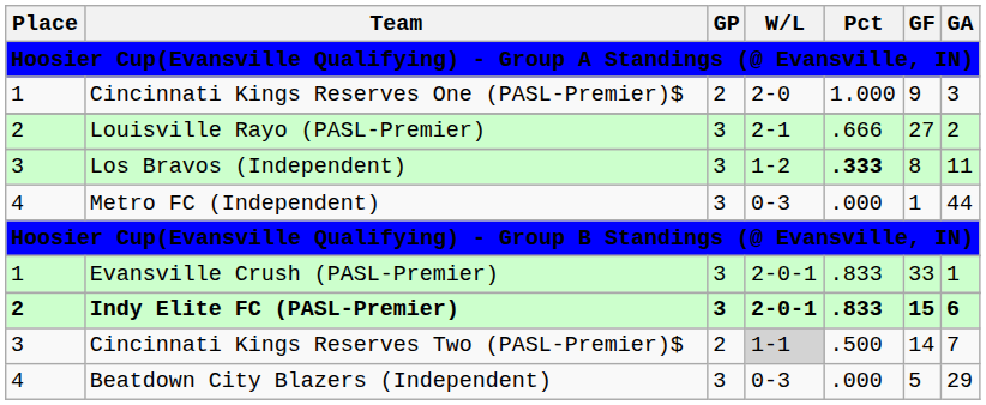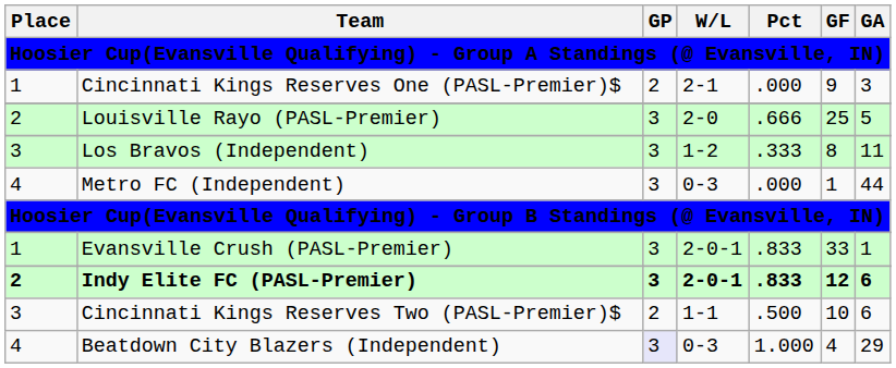Cincinnati Kings Reserves One (PASL-Premier)$ | W/L: 2-0 -> 2-1
Cincinnati Kings Reserves One (PASL-Premier)$ | Pct: 1.000 -> .000
Louisville Rayo (PASL-Premier) | W/L: 2-1 -> 2-0
Louisville Rayo (PASL-Premier) | GF: 27 -> 25
Louisville Rayo (PASL-Premier) | GA: 2 -> 5
Los Bravos (Independent) | Pct: bold -> normal
Indy Elite FC (PASL-Premier) | GF: 15 -> 12
Cincinnati Kings Reserves Two (PASL-Premier)$ | W/L: lightgrey background -> no background
Cincinnati Kings Reserves Two (PASL-Premier)$ | GF: 14 -> 10
Cincinnati Kings Reserves Two (PASL-Premier)$ | GA: 7 -> 6
Beatdown City Blazers (Independent) | GP: no background -> lavender background
Beatdown City Blazers (Independent) | Pct: .000 -> 1.000
Beatdown City Blazers (Independent) | GF: 5 -> 4
